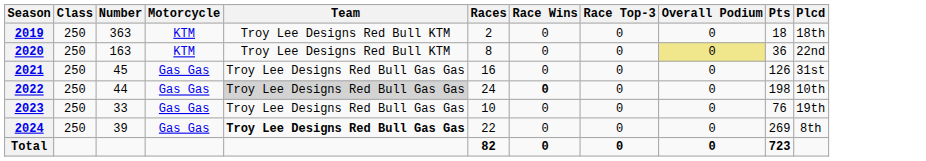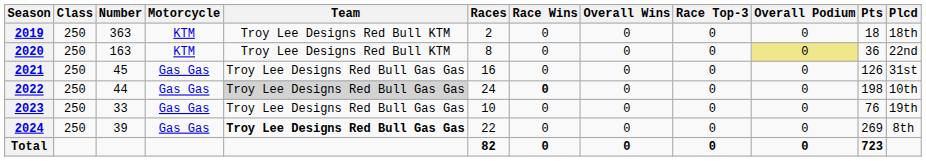+ column: Overall Wins | 0 | 0 | 0 | 0 | 0 | 0 | 0
